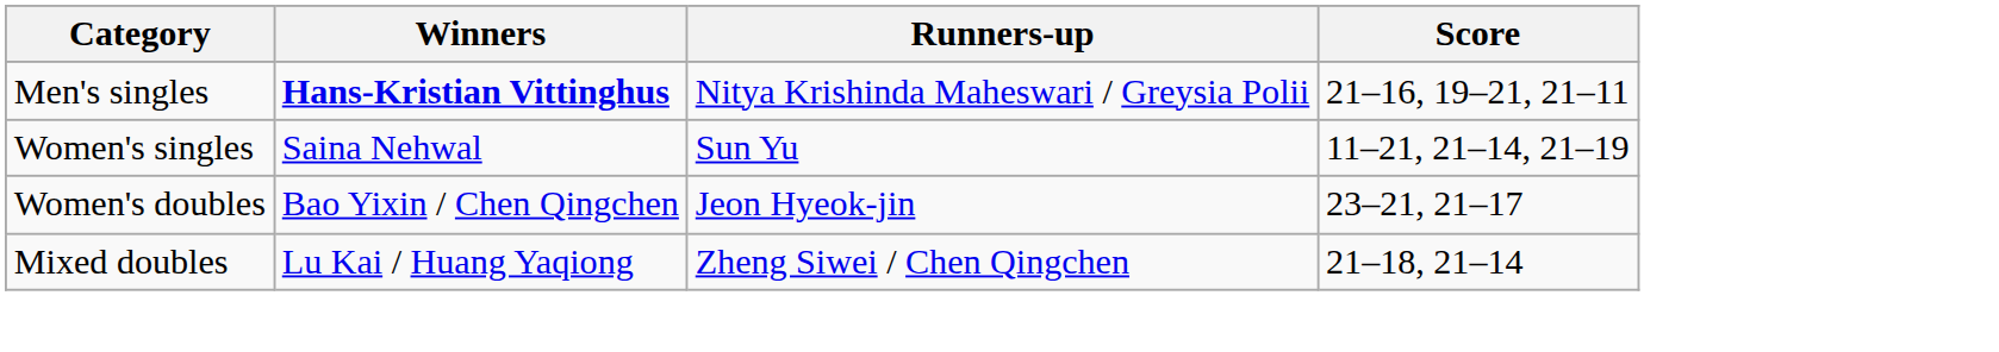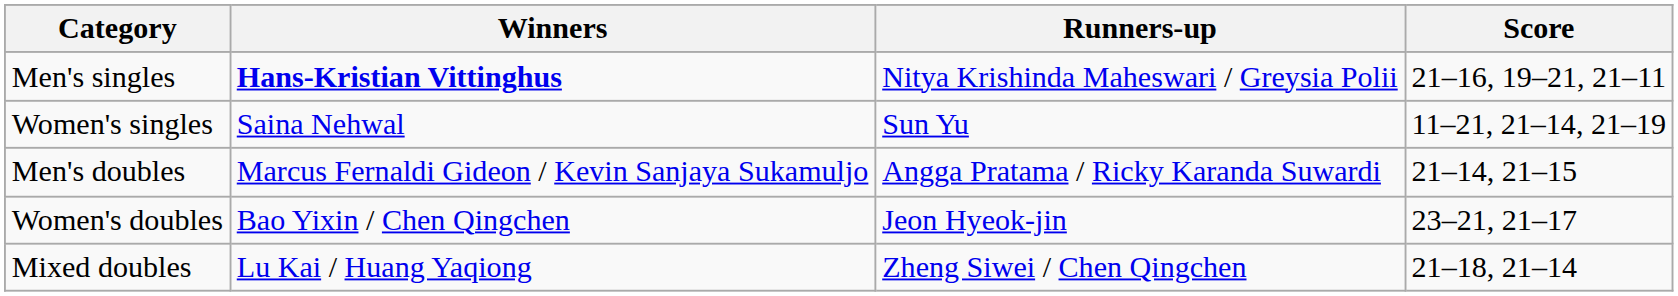+ row: Men's doubles | Marcus Fernaldi Gideon / Kevin Sanjaya Sukamuljo | Angga Pratama / Ricky Karanda Suwardi | 21–14, 21–15
